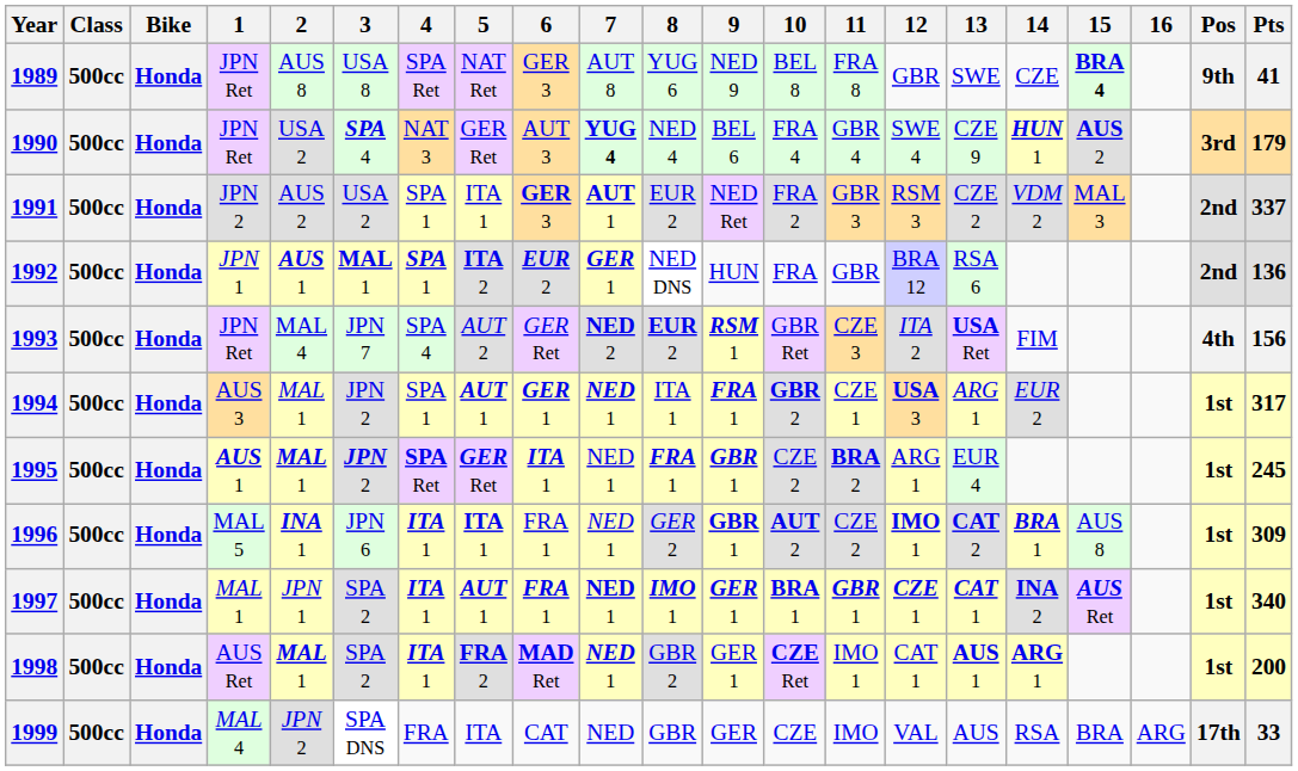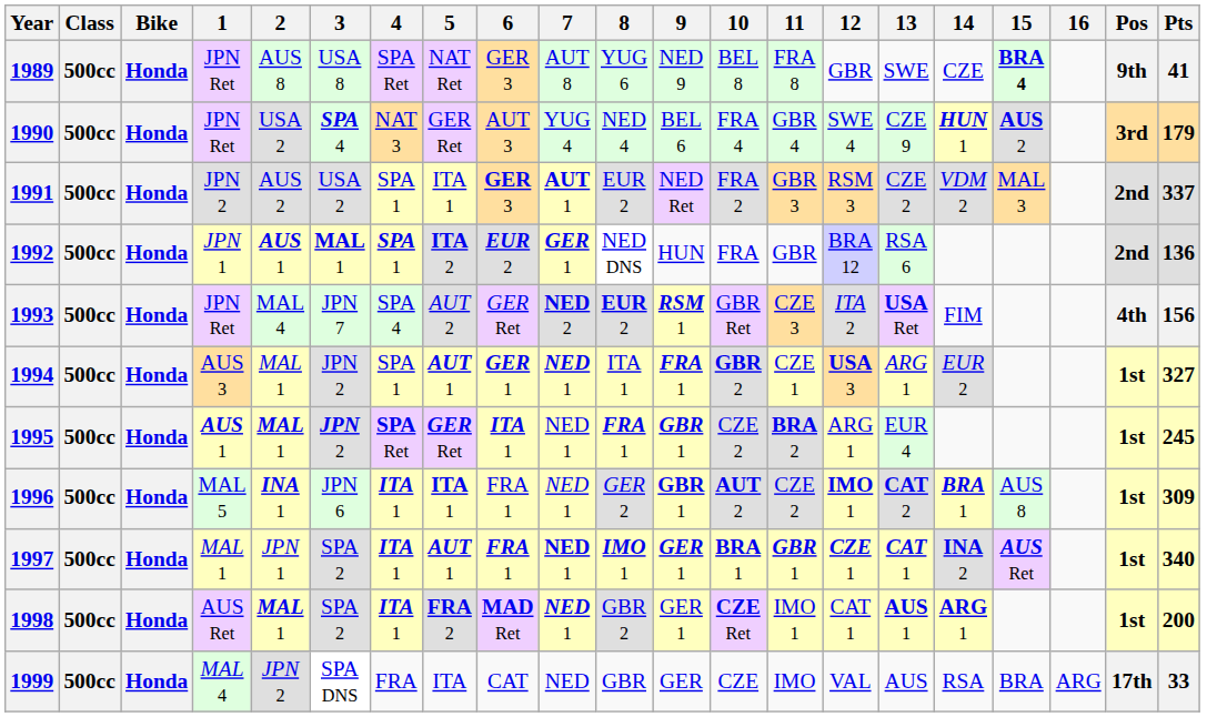1990 | 7: bold -> normal
1994 | Pts: 317 -> 327
